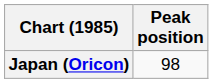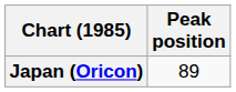Japan (Oricon) | Peak position: 98 -> 89
